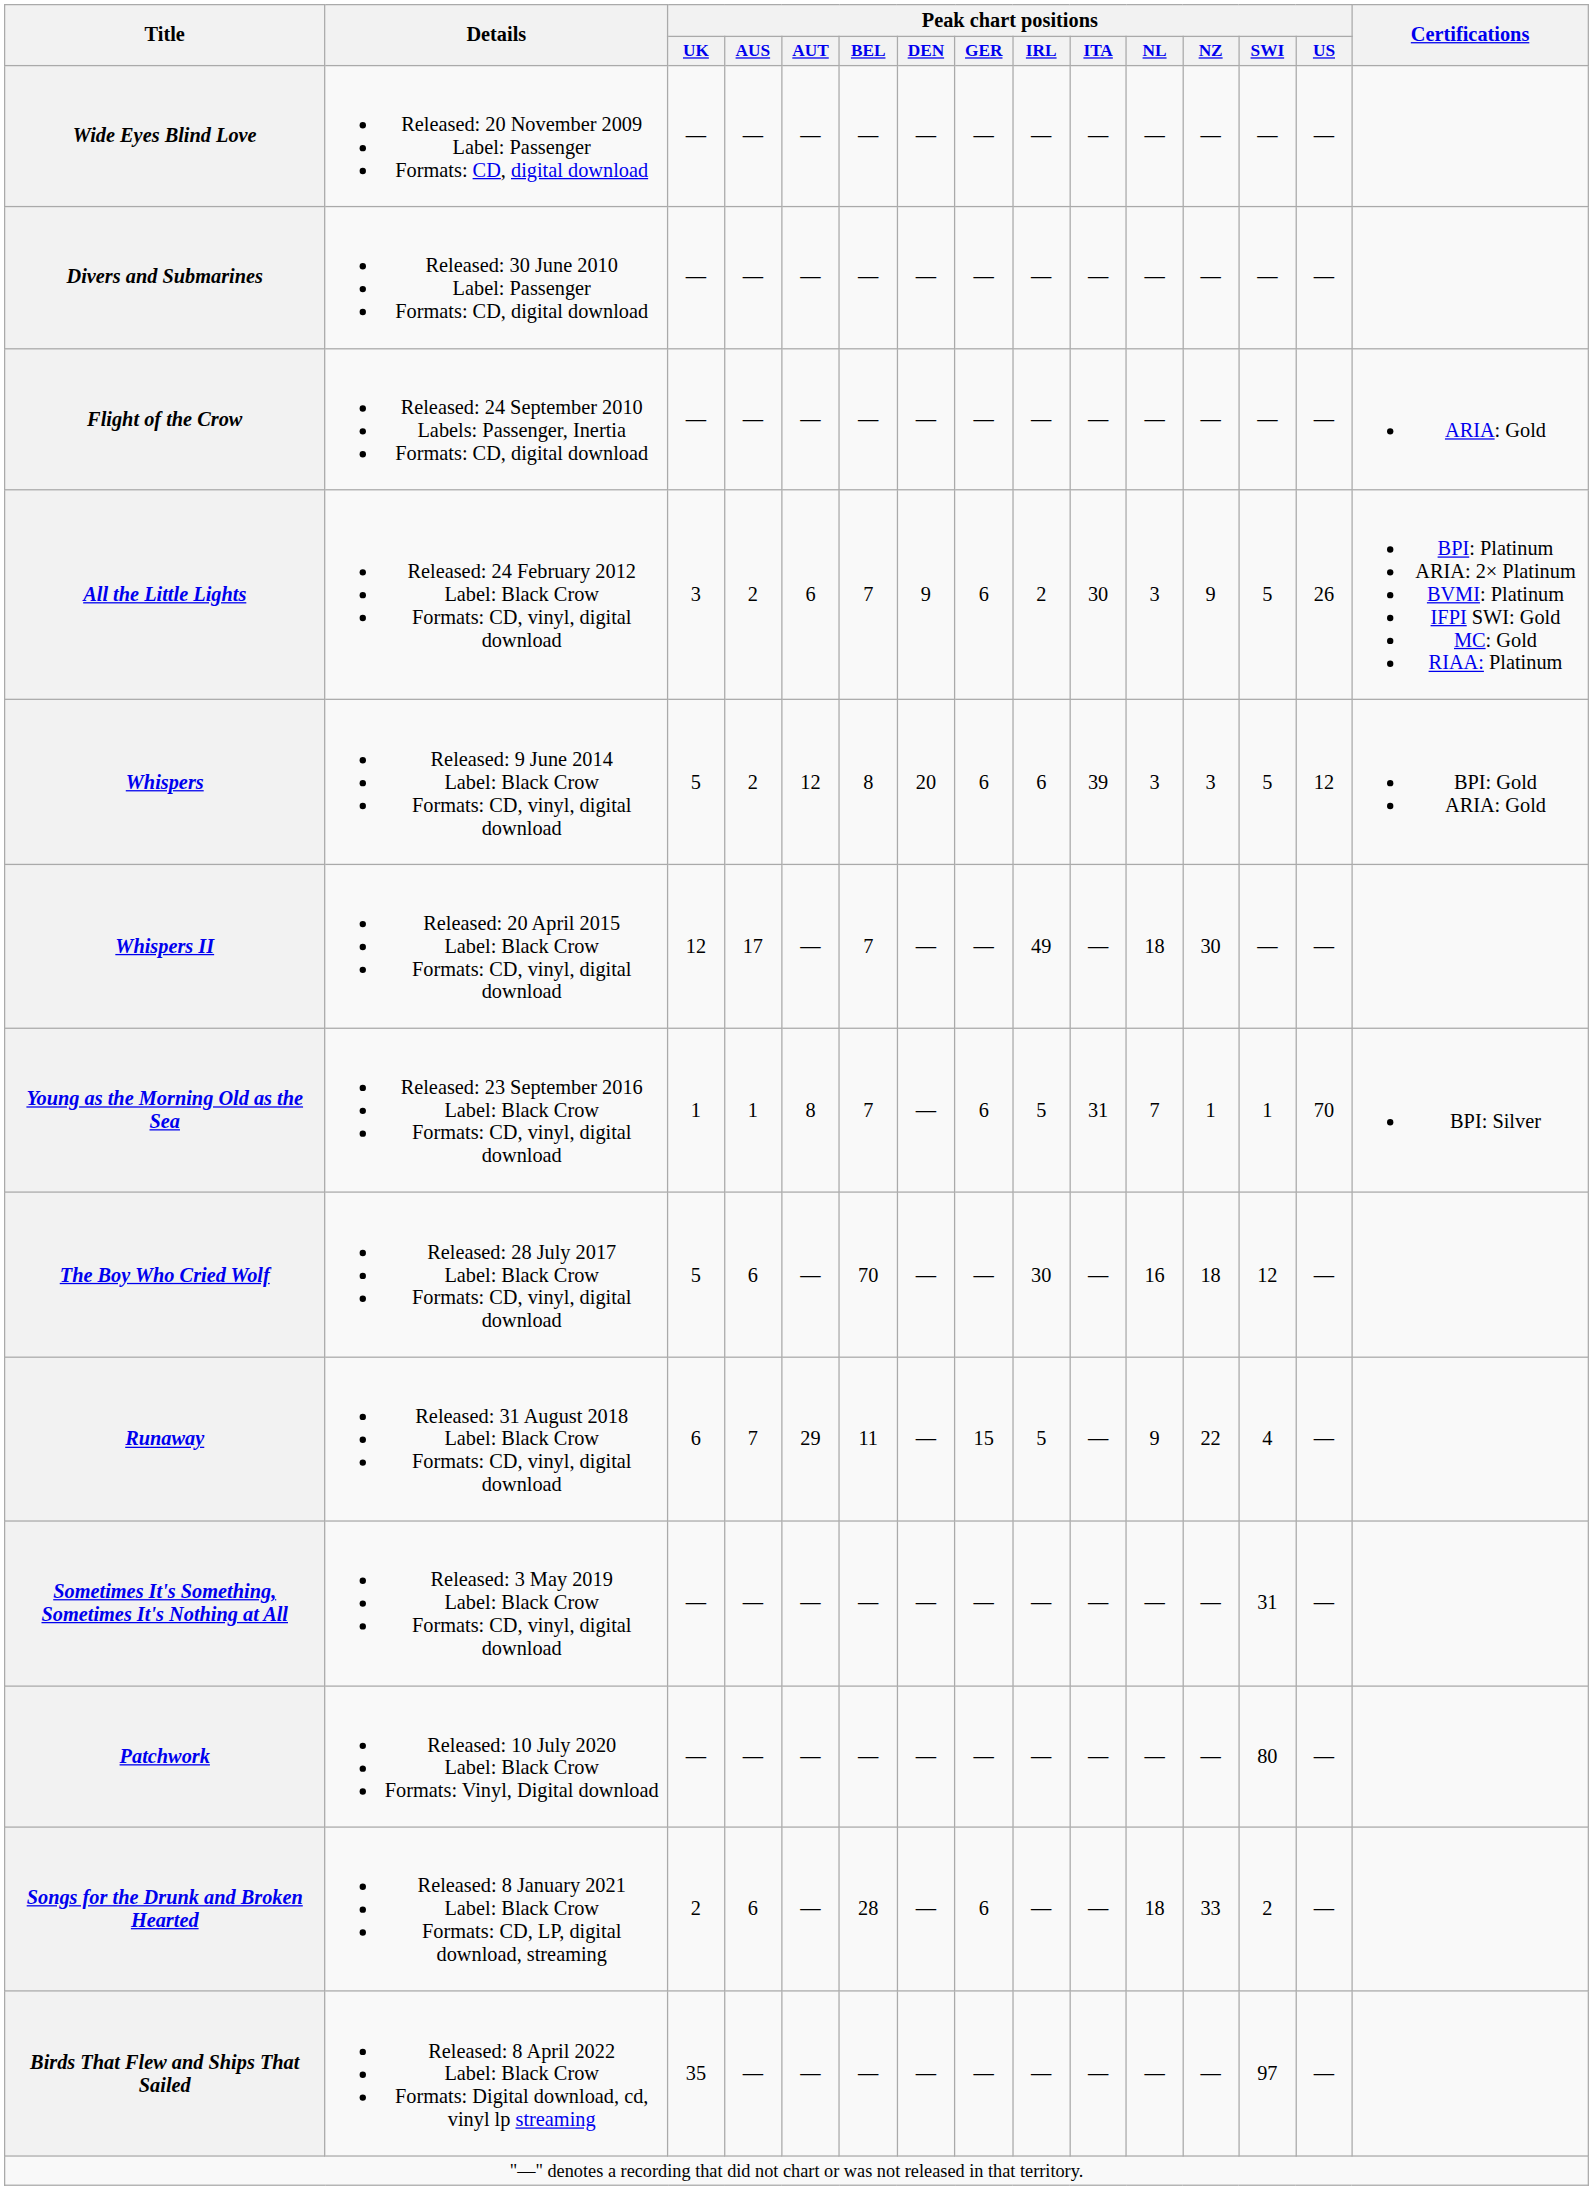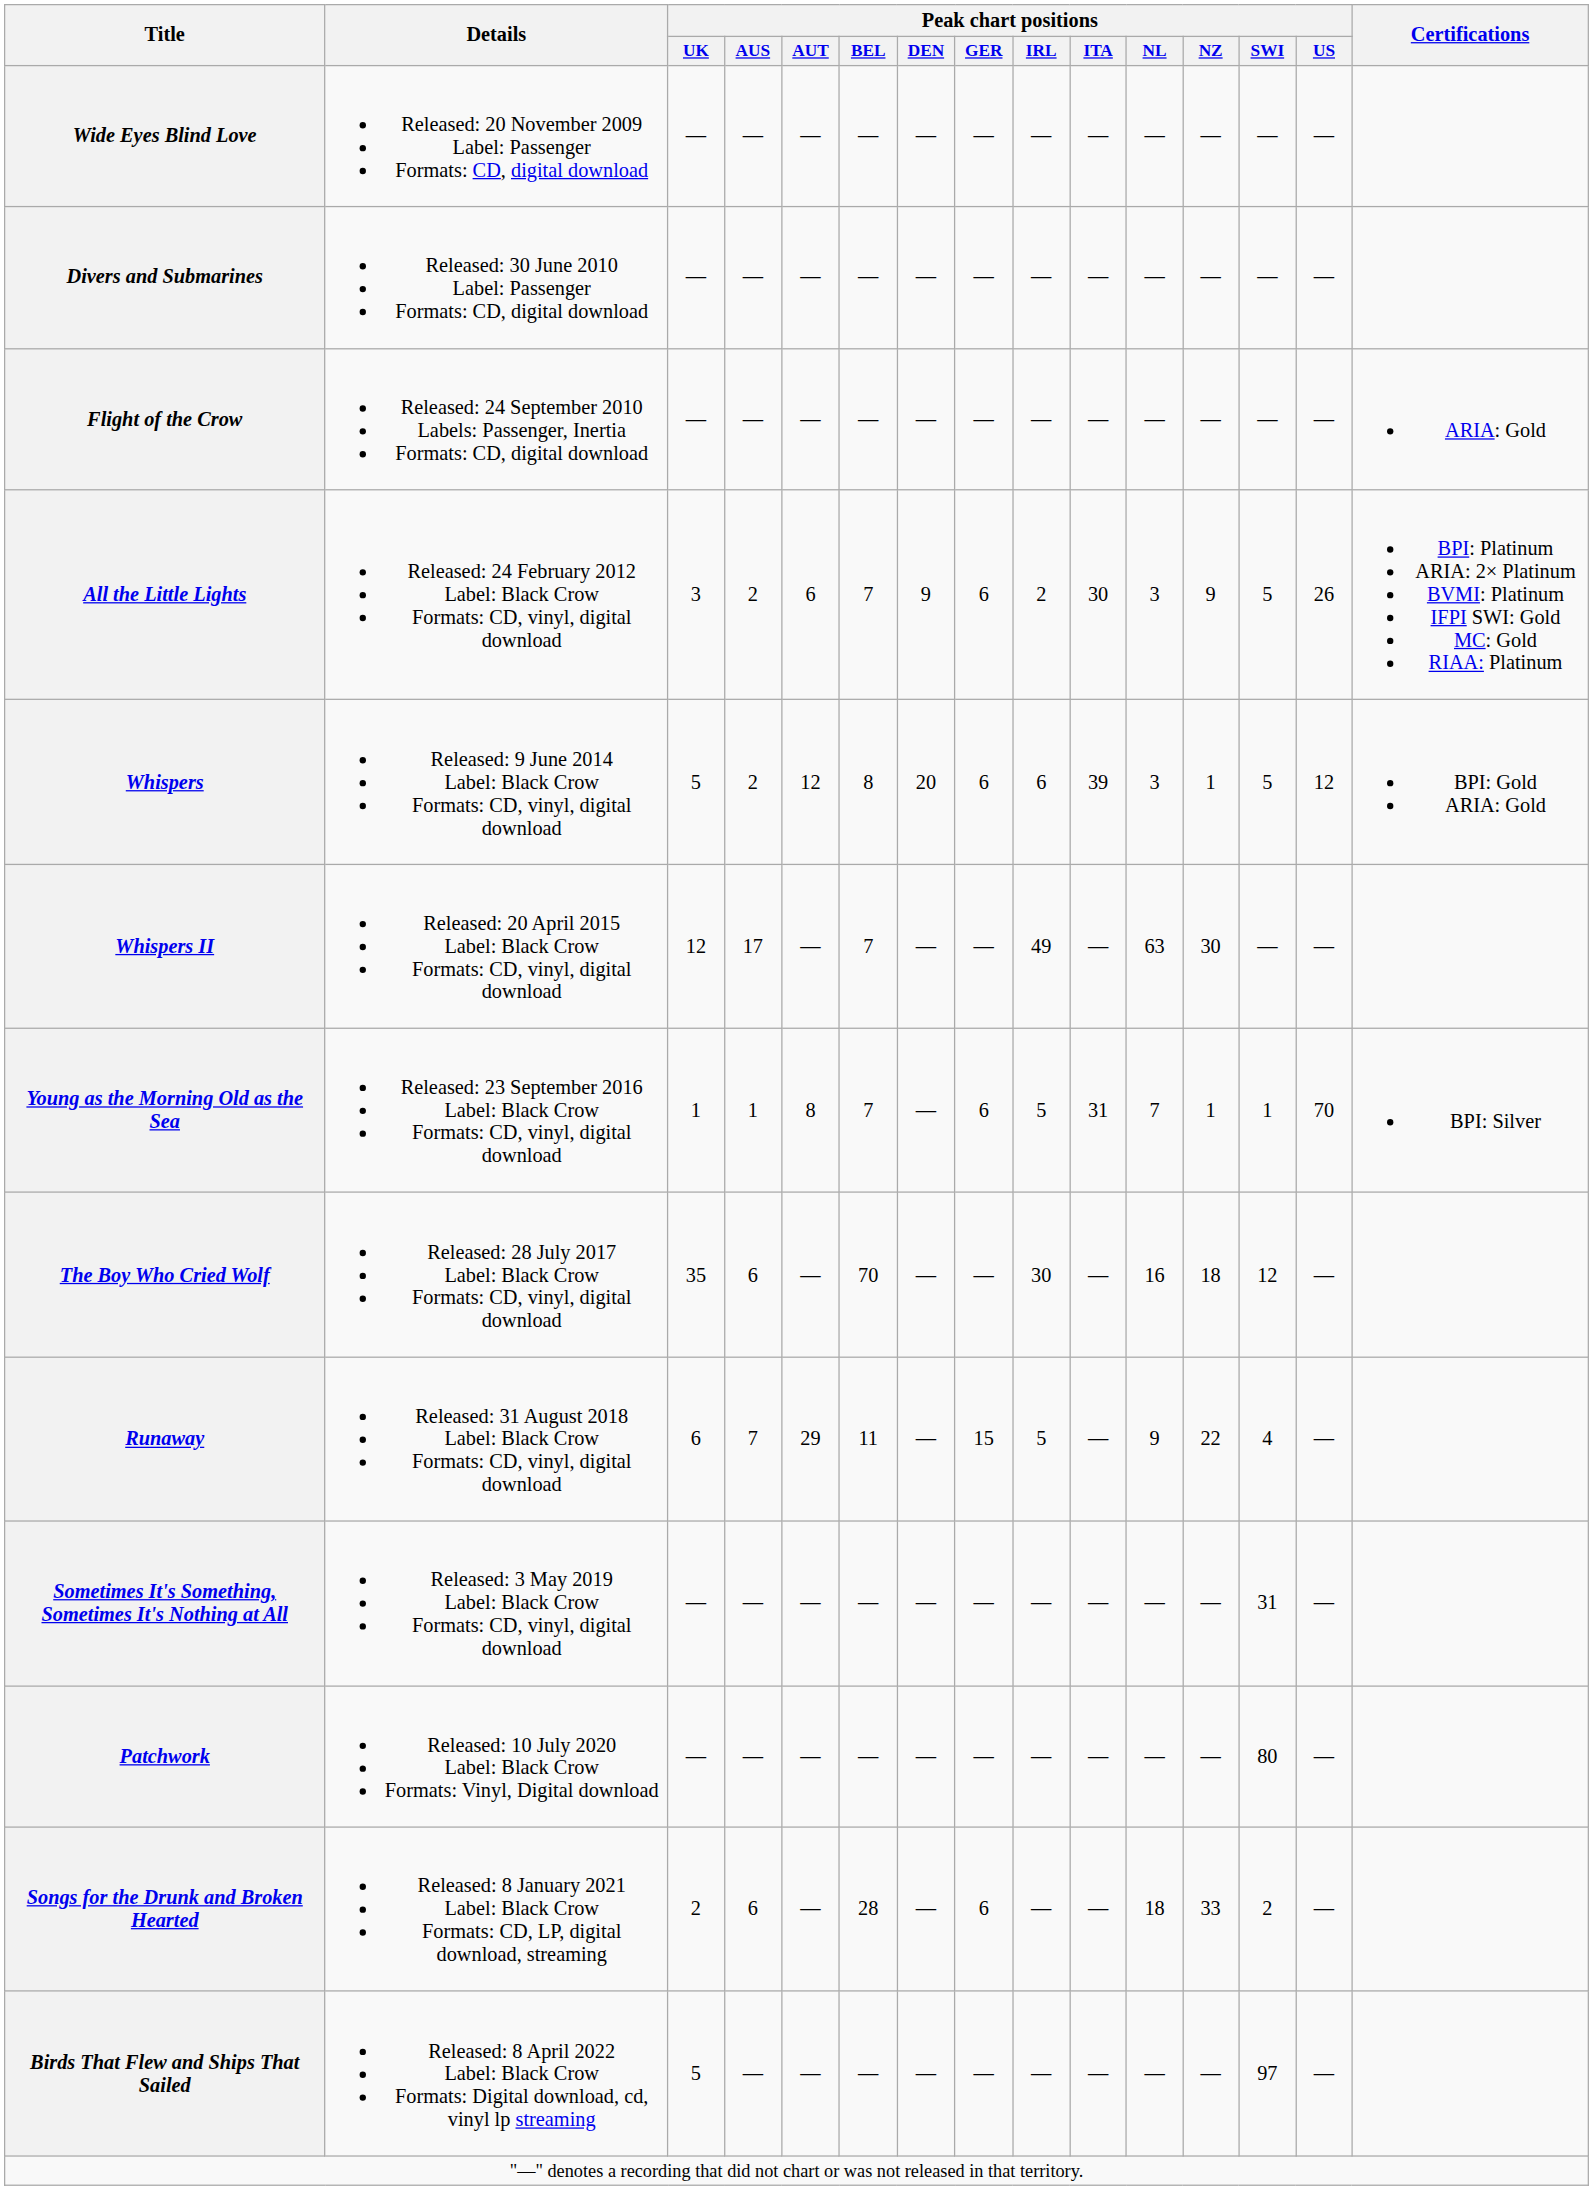Whispers | Peak chart positions / NZ: 3 -> 1
Whispers II | Peak chart positions / NL: 18 -> 63
The Boy Who Cried Wolf | Peak chart positions / UK: 5 -> 35
Birds That Flew and Ships That Sailed | Peak chart positions / UK: 35 -> 5
